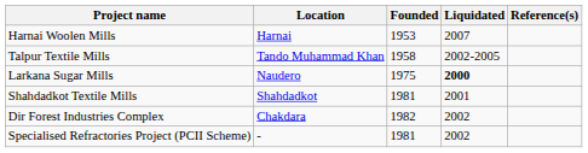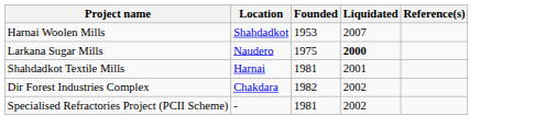Harnai Woolen Mills | Location: Harnai -> Shahdadkot
- row: Talpur Textile Mills | Tando Muhammad Khan | 1958 | 2002-2005
Shahdadkot Textile Mills | Location: Shahdadkot -> Harnai
